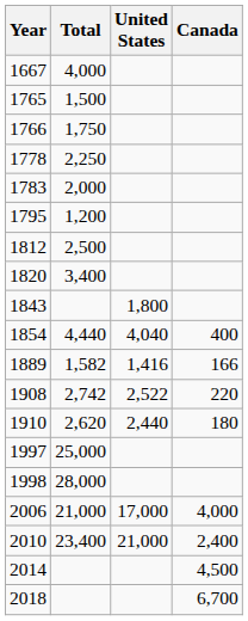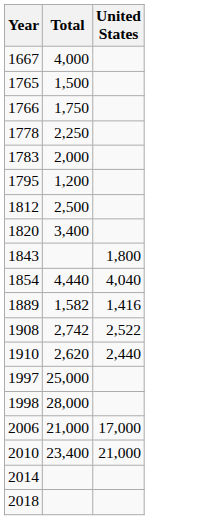- column: Canada | 400 | 166 | 220 | 180 | 4,000 | 2,400 | 4,500 | 6,700
